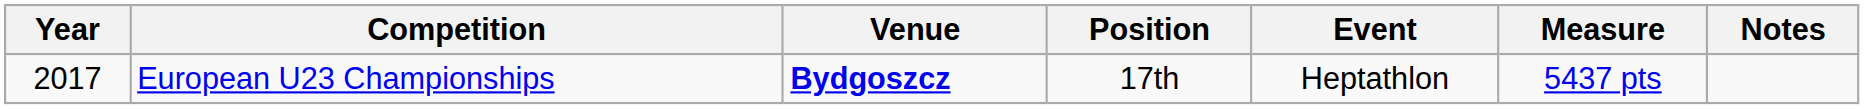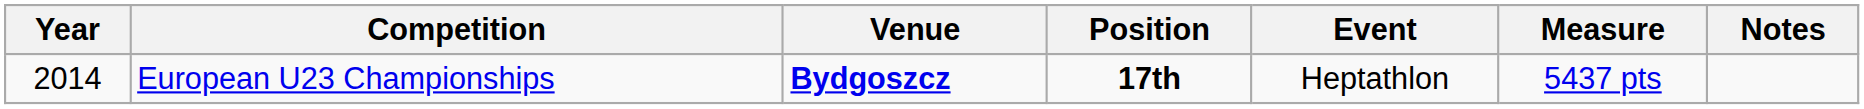European U23 Championships | Year: 2017 -> 2014
European U23 Championships | Position: normal -> bold
